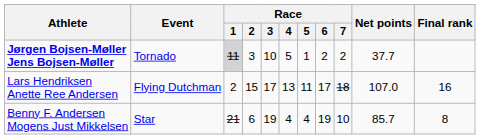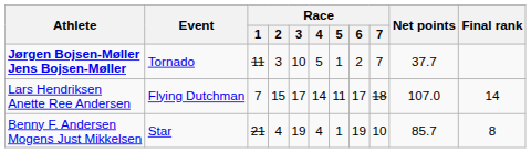Jørgen Bojsen-Møller Jens Bojsen-Møller | Race / 1: lightgrey background -> no background
Jørgen Bojsen-Møller Jens Bojsen-Møller | Race / 7: 2 -> 7
Lars Hendriksen Anette Ree Andersen | Race / 1: 2 -> 7
Lars Hendriksen Anette Ree Andersen | Race / 4: 13 -> 14
Lars Hendriksen Anette Ree Andersen | Final rank: 16 -> 14
Benny F. Andersen Mogens Just Mikkelsen | Race / 2: 6 -> 4
Benny F. Andersen Mogens Just Mikkelsen | Race / 5: 4 -> 1
